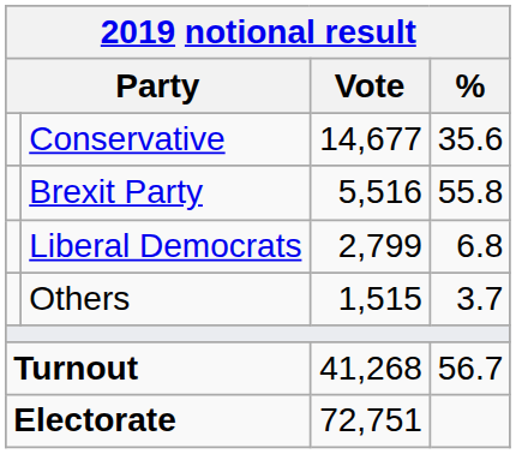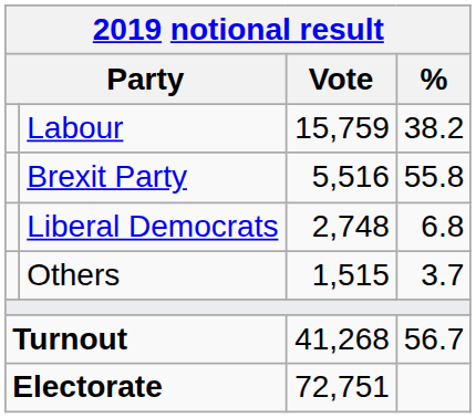+ row: Labour | 15,759 | 38.2
- row: Conservative | 14,677 | 35.6
Liberal Democrats | Vote: 2,799 -> 2,748
